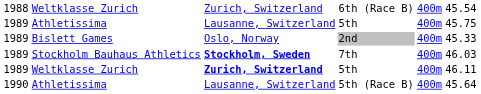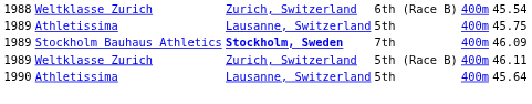- row: 1989 | Bislett Games | Oslo, Norway | 2nd | 400m | 45.33
Stockholm Bauhaus Athletics | column 6: 46.03 -> 46.09
1989 / Weltklasse Zurich | column 3: bold -> normal
1989 / Weltklasse Zurich | column 4: 5th -> 5th (Race B)
1990 / Athletissima | column 4: 5th (Race B) -> 5th
